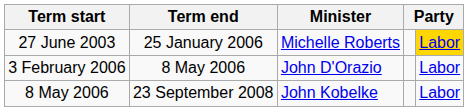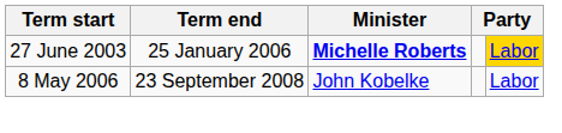27 June 2003 | Minister: normal -> bold
- row: 3 February 2006 | 8 May 2006 | John D'Orazio | Labor
